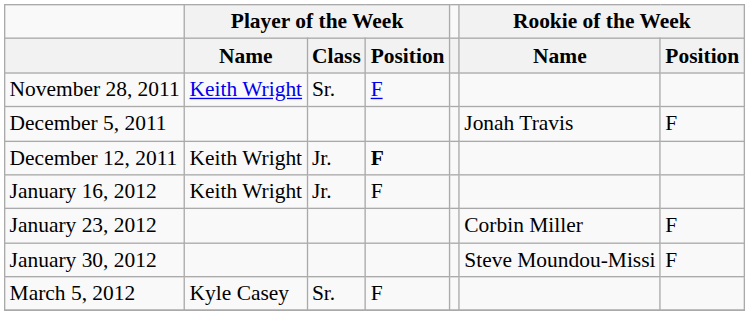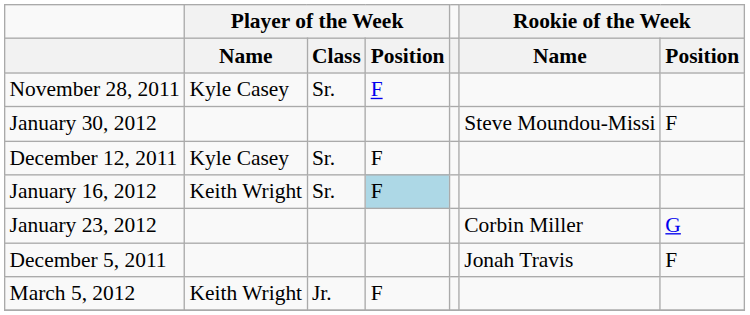November 28, 2011 | Player of the Week / Name: Keith Wright -> Kyle Casey
rows swapped: December 5, 2011 <-> January 30, 2012
December 12, 2011 | Player of the Week / Name: Keith Wright -> Kyle Casey
December 12, 2011 | Player of the Week / Class: Jr. -> Sr.
December 12, 2011 | Player of the Week / Position: bold -> normal
January 16, 2012 | Player of the Week / Class: Jr. -> Sr.
January 16, 2012 | Player of the Week / Position: no background -> lightblue background
January 23, 2012 | Rookie of the Week / Position: F -> G
March 5, 2012 | Player of the Week / Name: Kyle Casey -> Keith Wright
March 5, 2012 | Player of the Week / Class: Sr. -> Jr.
